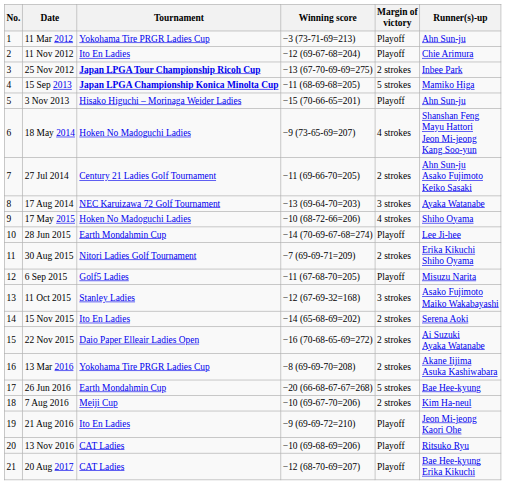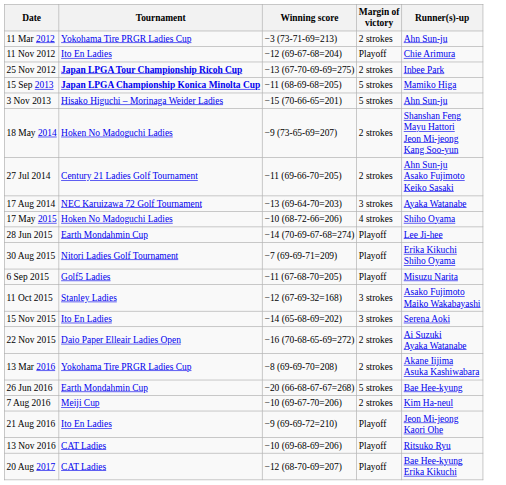- column: No. | 1 | 2 | 3 | 4 | 5 | 6 | 7 | 8 | 9 | 10 | 11 | 12 | 13 | 14 | 15 | 16 | 17 | 18 | 19 | 20 | 21
11 Mar 2012 | Margin of victory: Playoff -> 2 strokes
3 Nov 2013 | Margin of victory: Playoff -> 5 strokes
18 May 2014 | Margin of victory: 4 strokes -> 2 strokes
30 Aug 2015 | Margin of victory: 2 strokes -> Playoff
15 Nov 2015 | Margin of victory: 2 strokes -> 3 strokes
